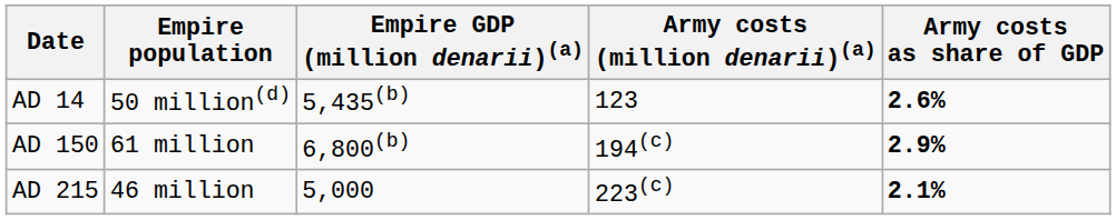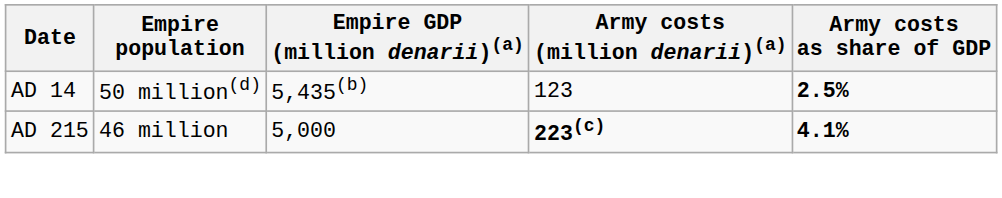AD 14 | Army costs as share of GDP: 2.6% -> 2.5%
- row: AD 150 | 61 million | 6,800(b) | 194(c) | 2.9%
AD 215 | Army costs (million denarii)(a): normal -> bold
AD 215 | Army costs as share of GDP: 2.1% -> 4.1%
